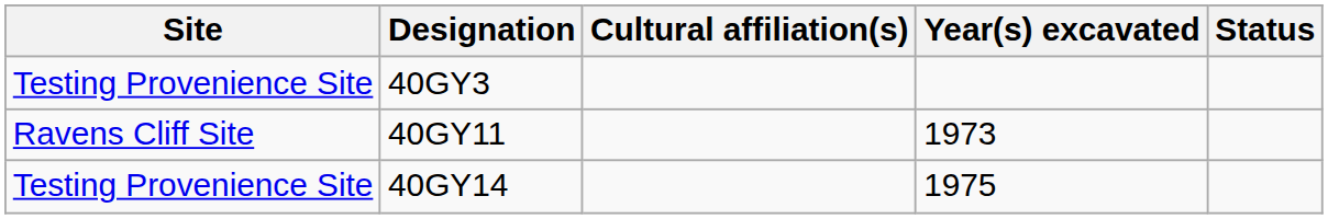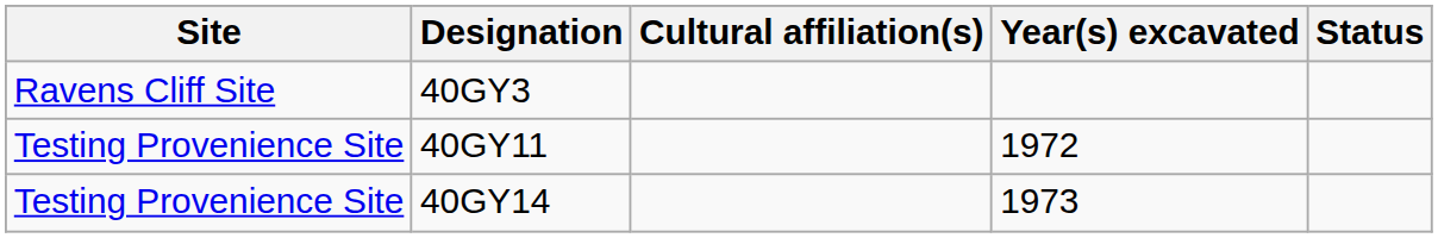40GY3 | Site: Testing Provenience Site -> Ravens Cliff Site
40GY11 | Site: Ravens Cliff Site -> Testing Provenience Site
40GY11 | Year(s) excavated: 1973 -> 1972
40GY14 | Year(s) excavated: 1975 -> 1973
